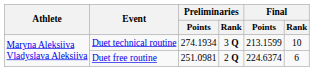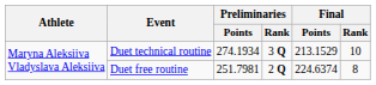Duet technical routine | Final / Points: 213.1599 -> 213.1529
Duet free routine | Preliminaries / Points: 251.0981 -> 251.7981
Duet free routine | Final / Rank: 6 -> 8
